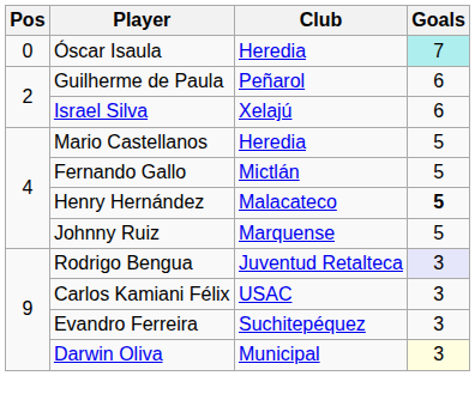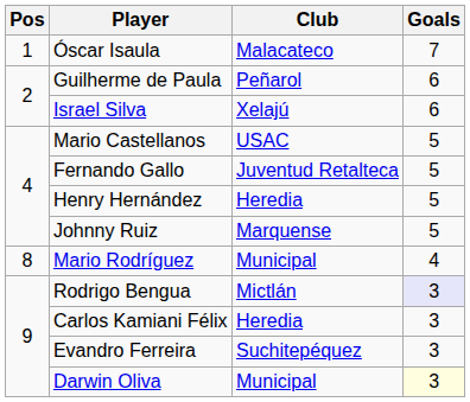Óscar Isaula | Pos: 0 -> 1
Óscar Isaula | Club: Heredia -> Malacateco
Óscar Isaula | Goals: paleturquoise background -> no background
Mario Castellanos | Club: Heredia -> USAC
Fernando Gallo | Club: Mictlán -> Juventud Retalteca
Henry Hernández | Club: Malacateco -> Heredia
Henry Hernández | Goals: bold -> normal
+ row: 8 | Mario Rodríguez | Municipal | 4
Rodrigo Bengua | Club: Juventud Retalteca -> Mictlán
Carlos Kamiani Félix | Club: USAC -> Heredia
